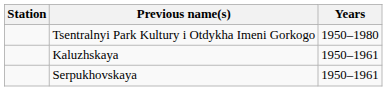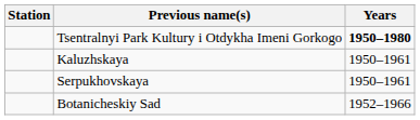Tsentralnyi Park Kultury i Otdykha Imeni Gorkogo | Years: normal -> bold
+ row: Botanicheskiy Sad | 1952–1966
